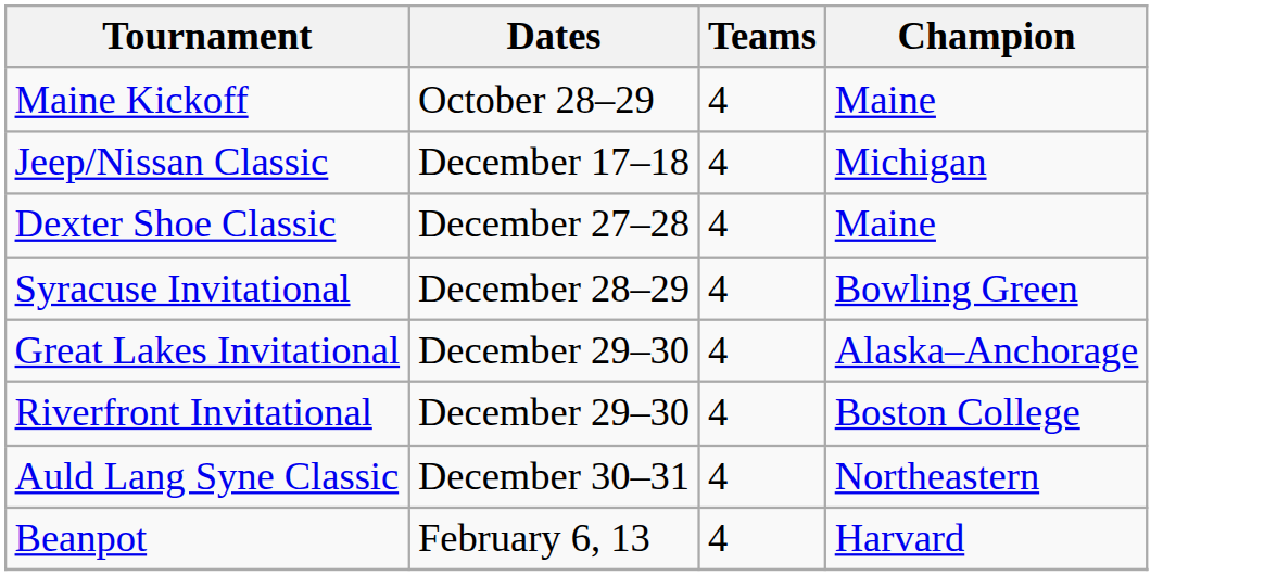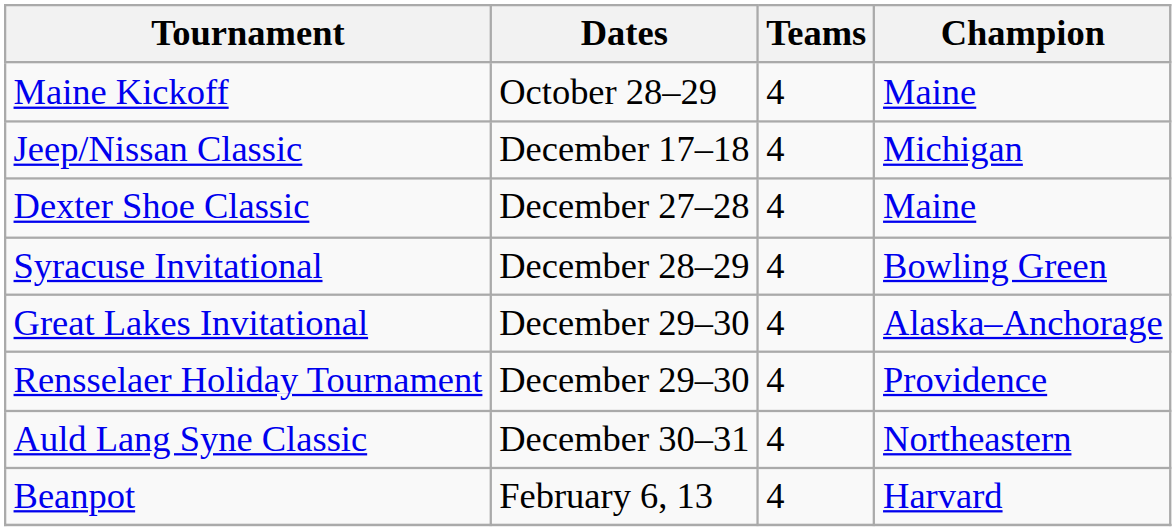+ row: Rensselaer Holiday Tournament | December 29–30 | 4 | Providence
- row: Riverfront Invitational | December 29–30 | 4 | Boston College
